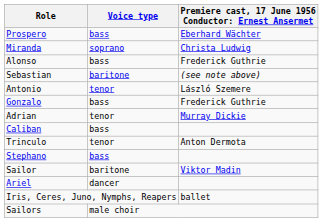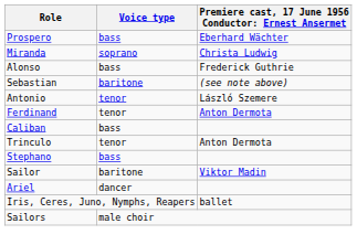- row: Gonzalo | bass | Frederick Guthrie
+ row: Ferdinand | tenor | Anton Dermota
- row: Adrian | tenor | Murray Dickie
